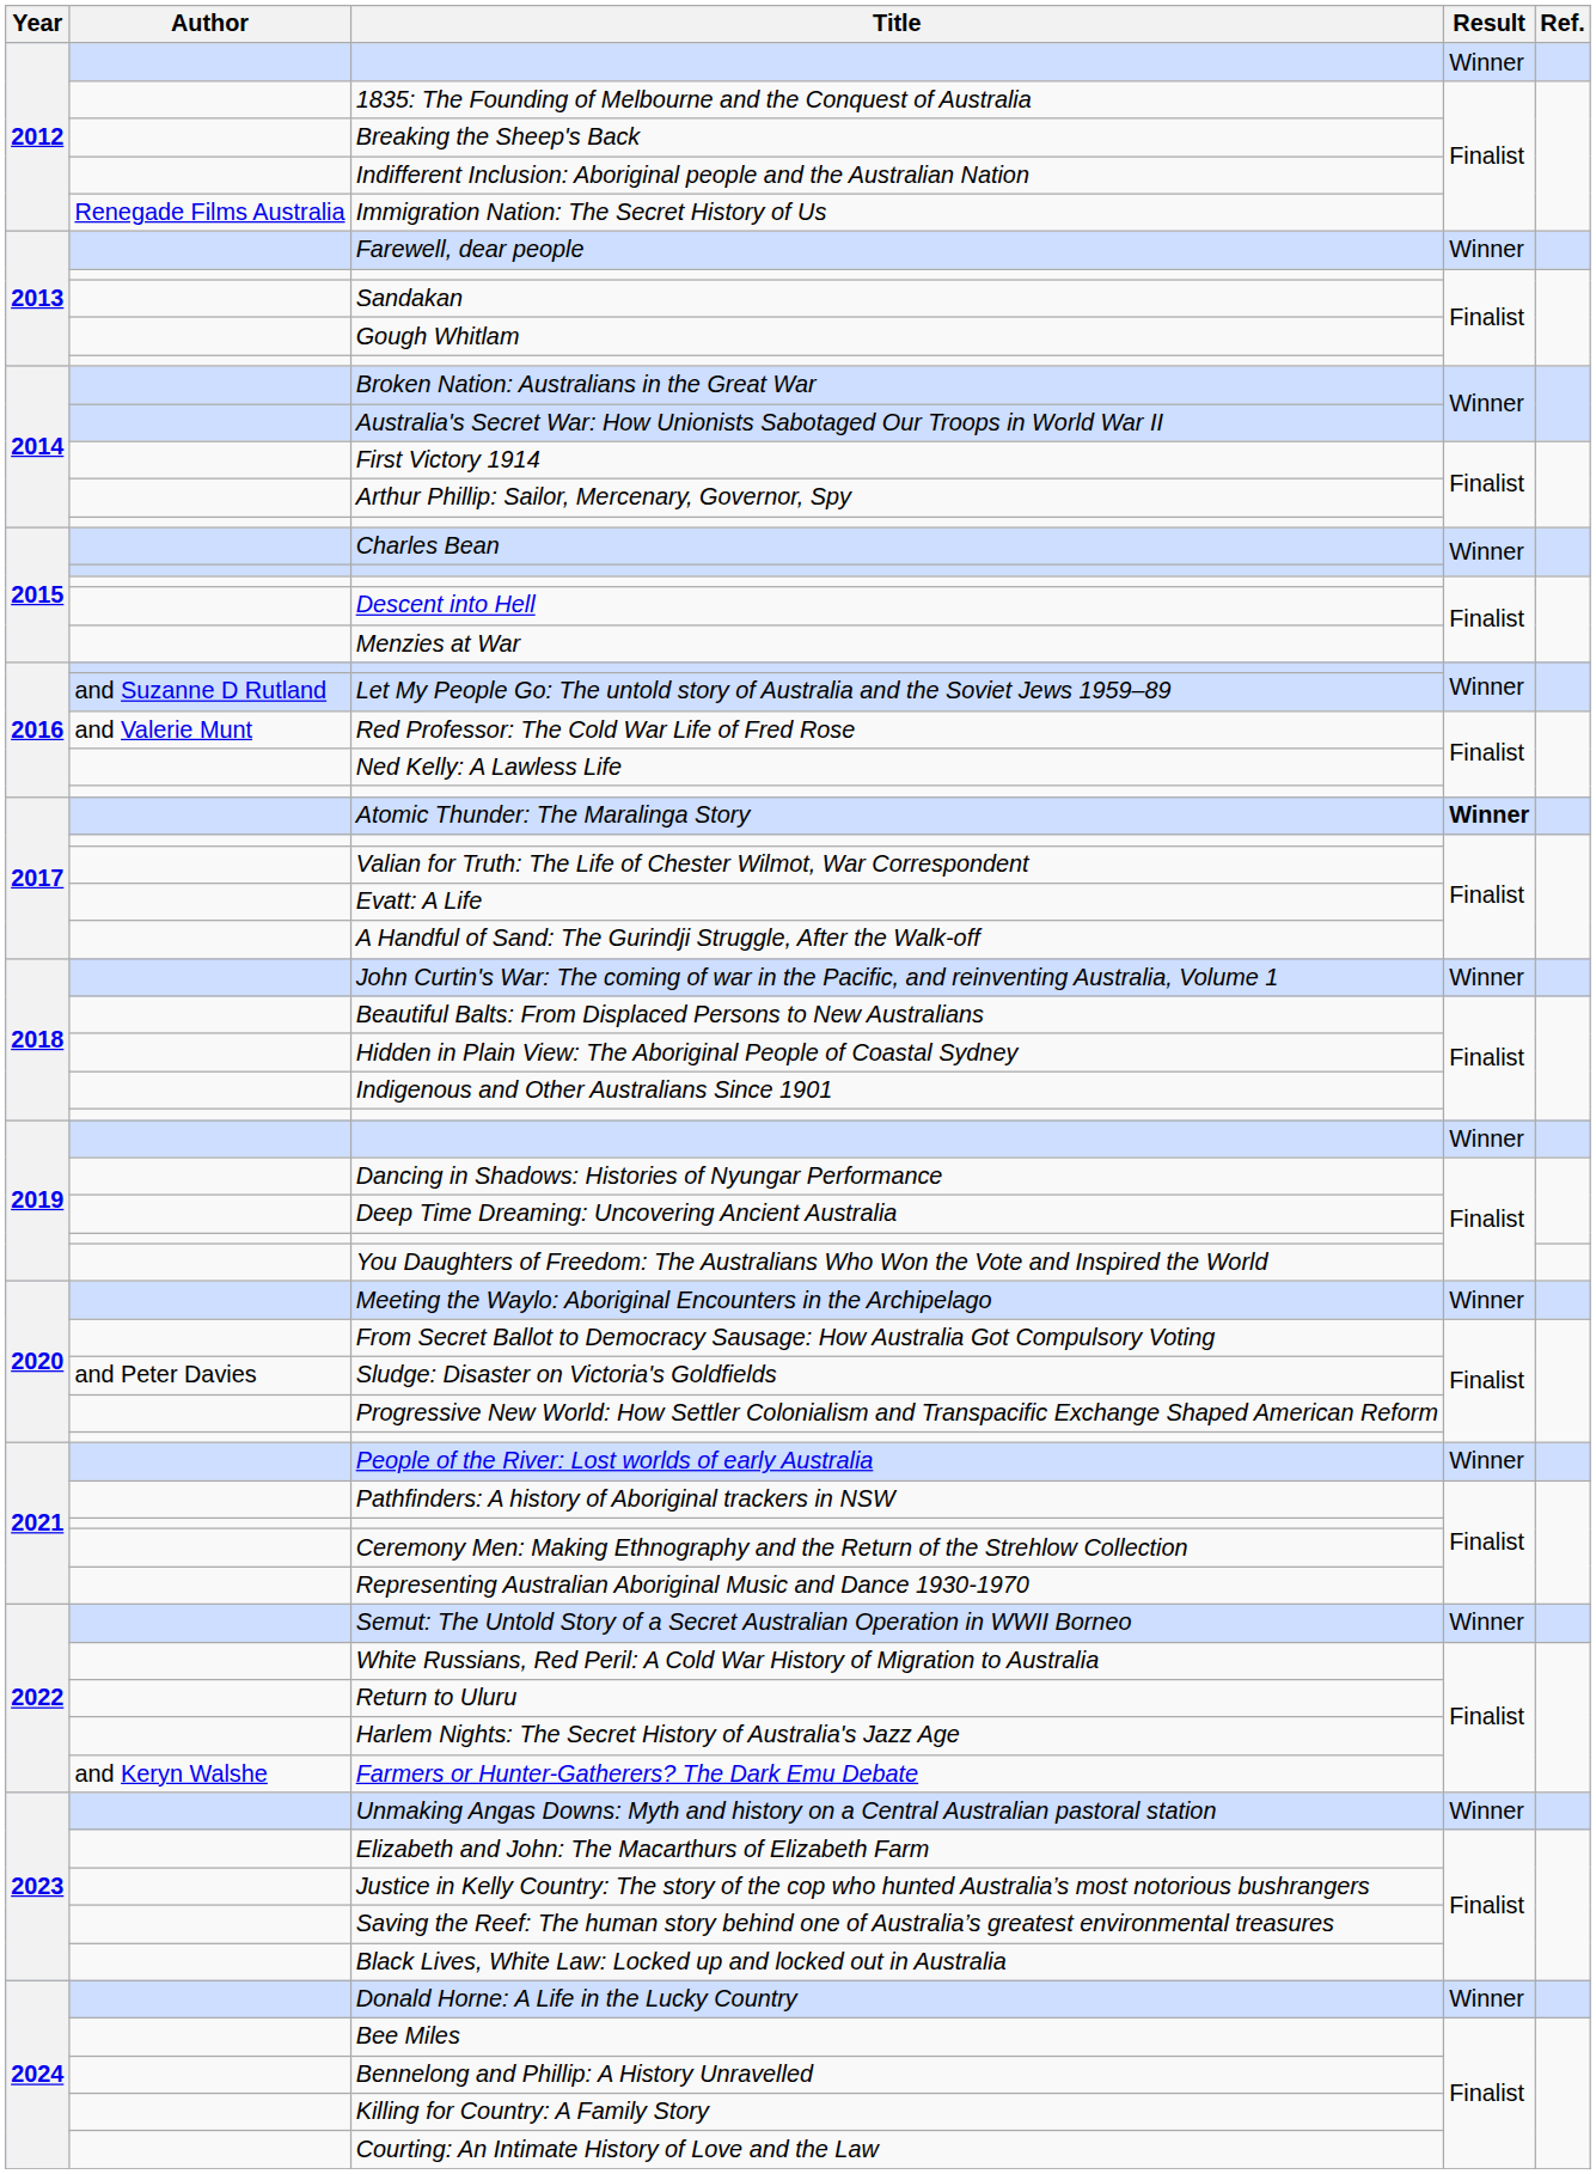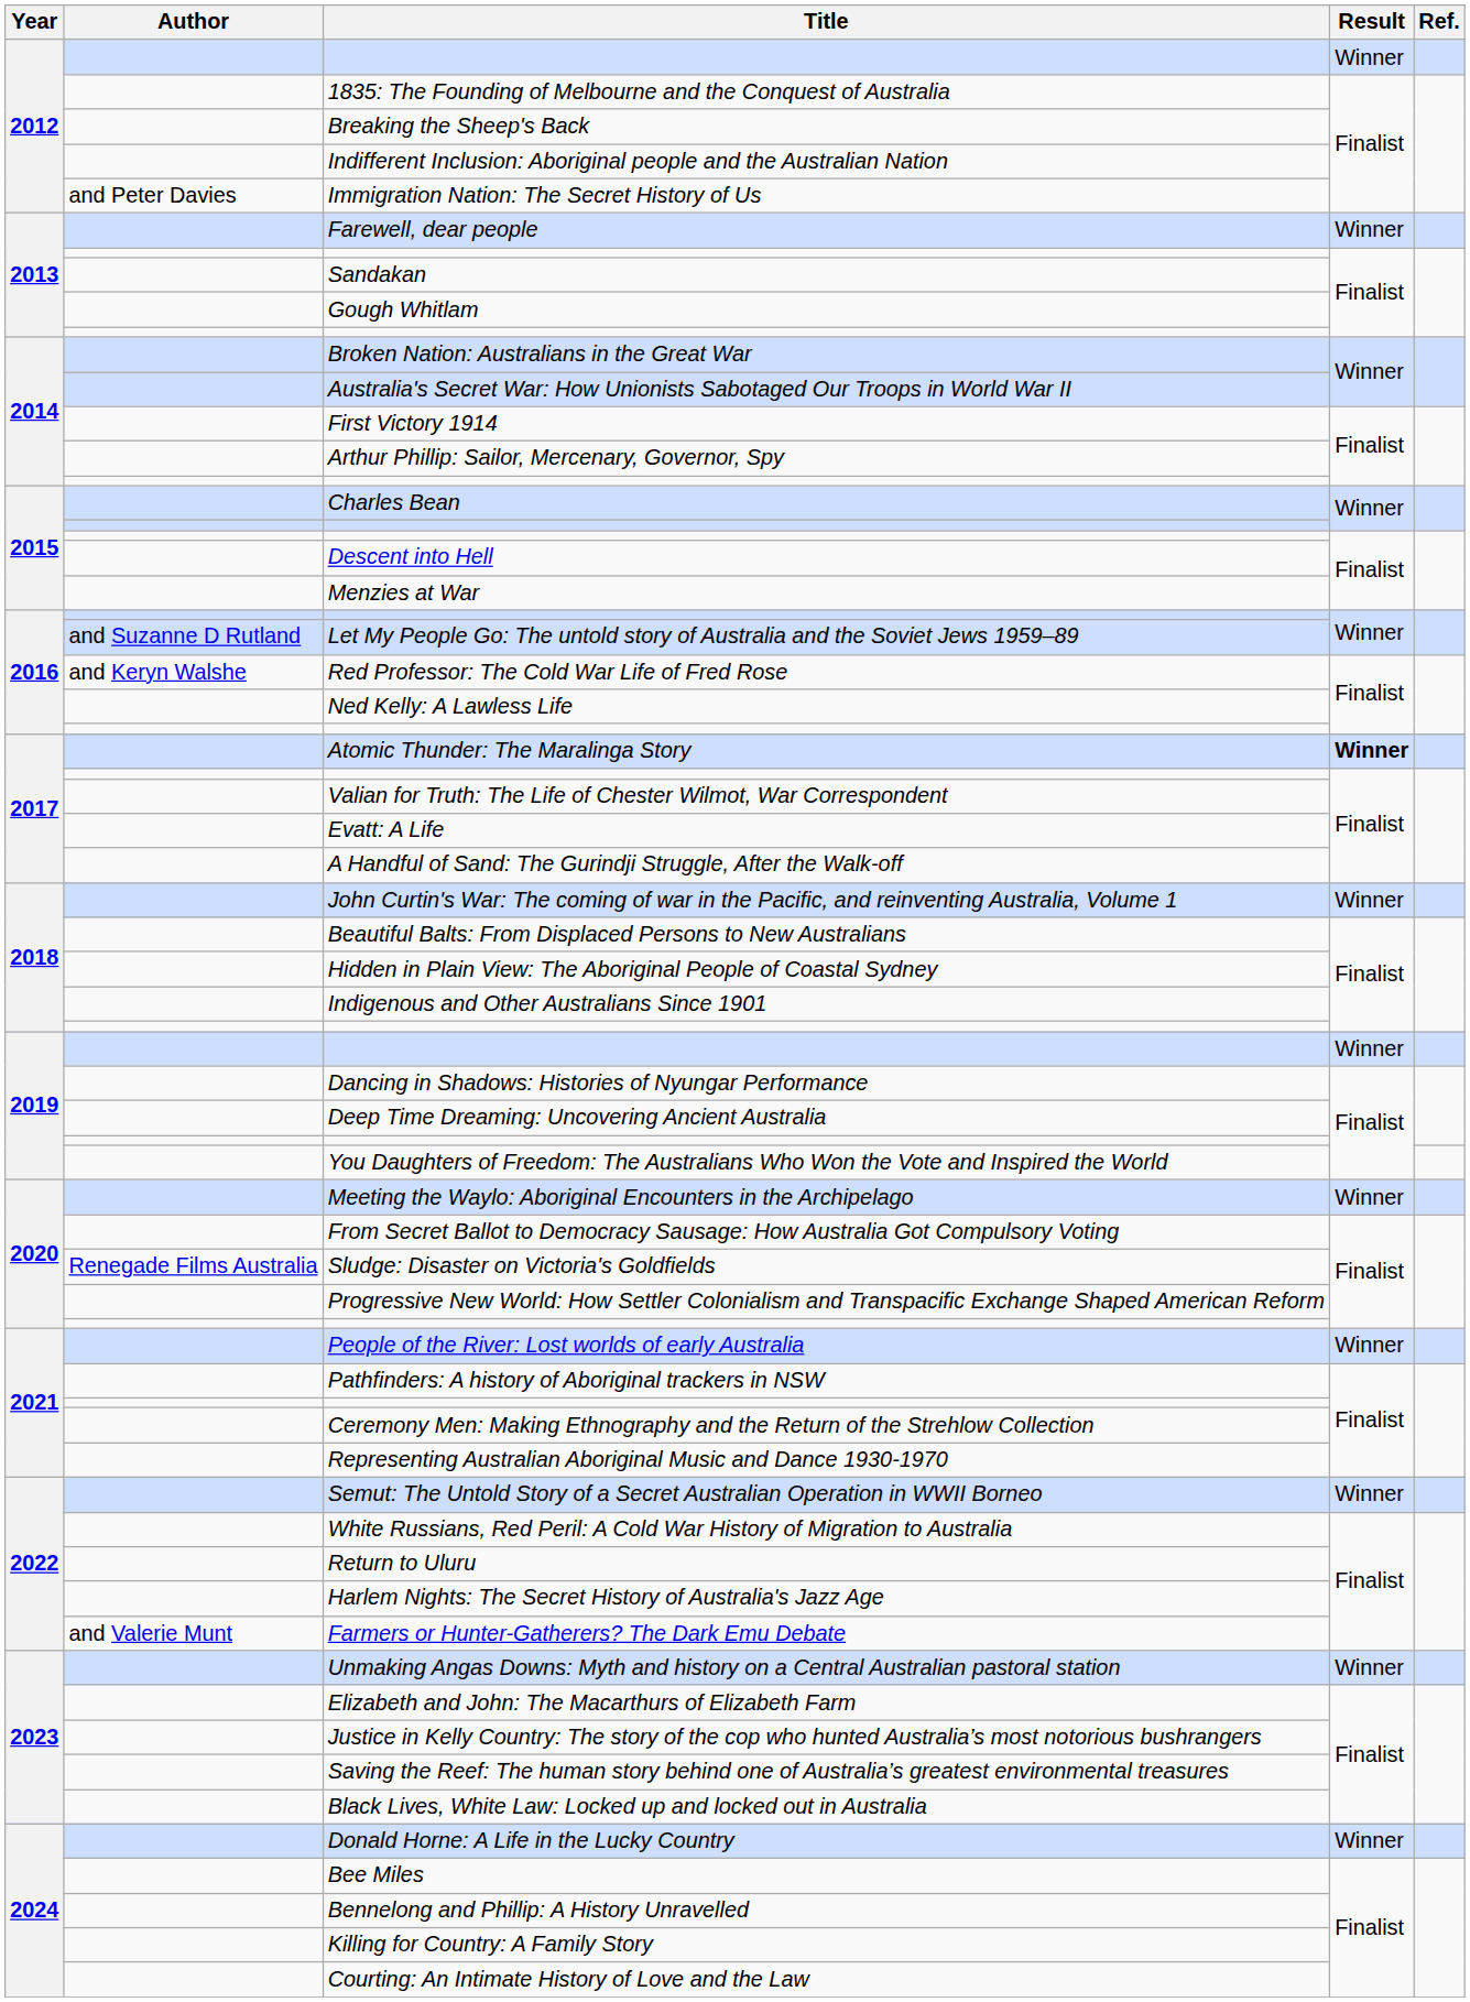Immigration Nation: The Secret History of Us | Author: Renegade Films Australia -> and Peter Davies
Red Professor: The Cold War Life of Fred Rose | Author: and Valerie Munt -> and Keryn Walshe
Sludge: Disaster on Victoria's Goldfields | Author: and Peter Davies -> Renegade Films Australia
Farmers or Hunter-Gatherers? The Dark Emu Debate | Author: and Keryn Walshe -> and Valerie Munt
